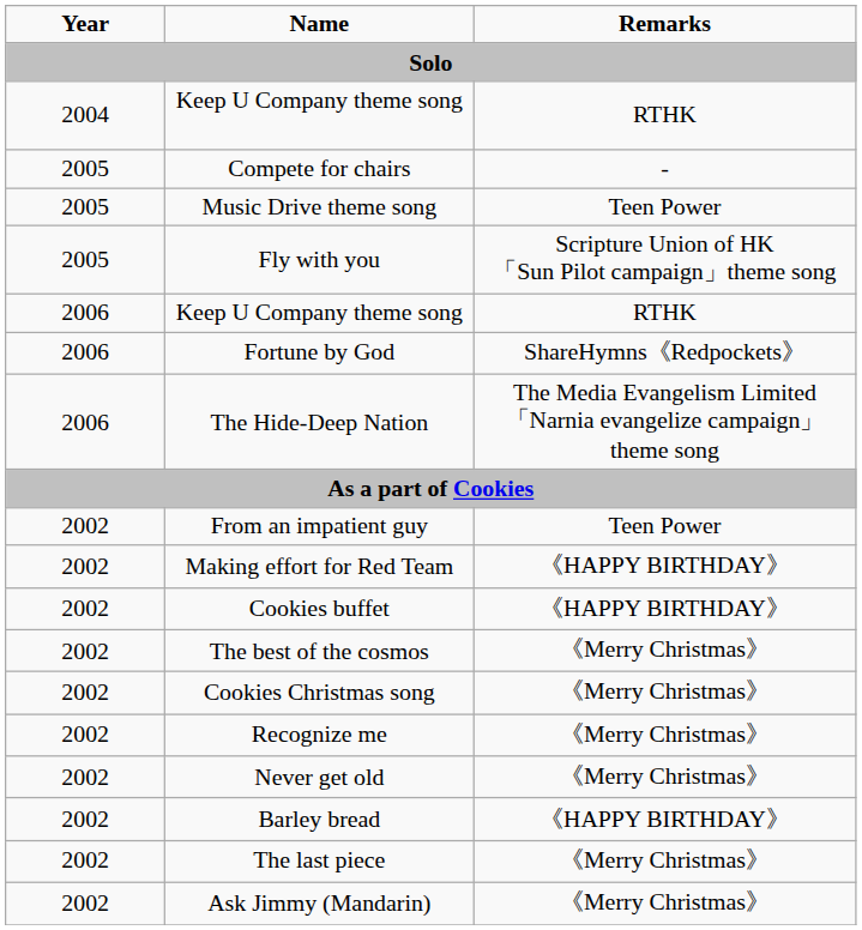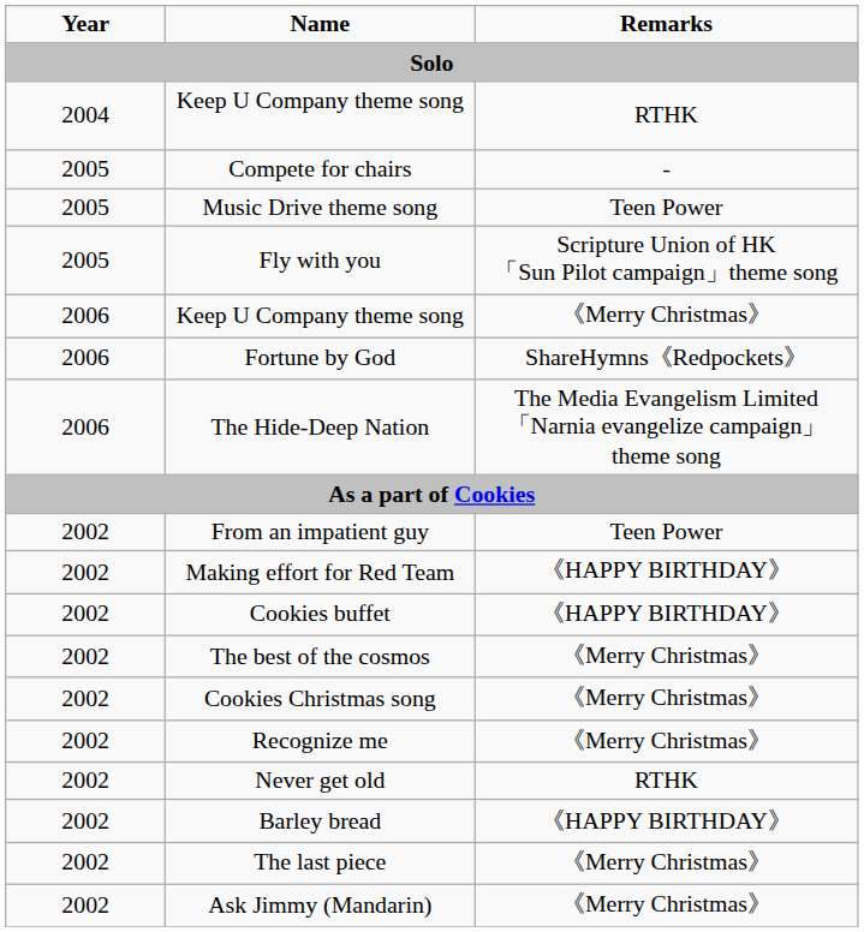2006 / Keep U Company theme song | Remarks: RTHK -> 《Merry Christmas》
Never get old | Remarks: 《Merry Christmas》 -> RTHK
